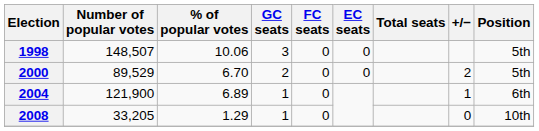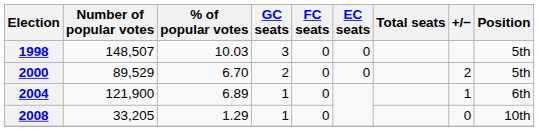1998 | % of popular votes: 10.06 -> 10.03
